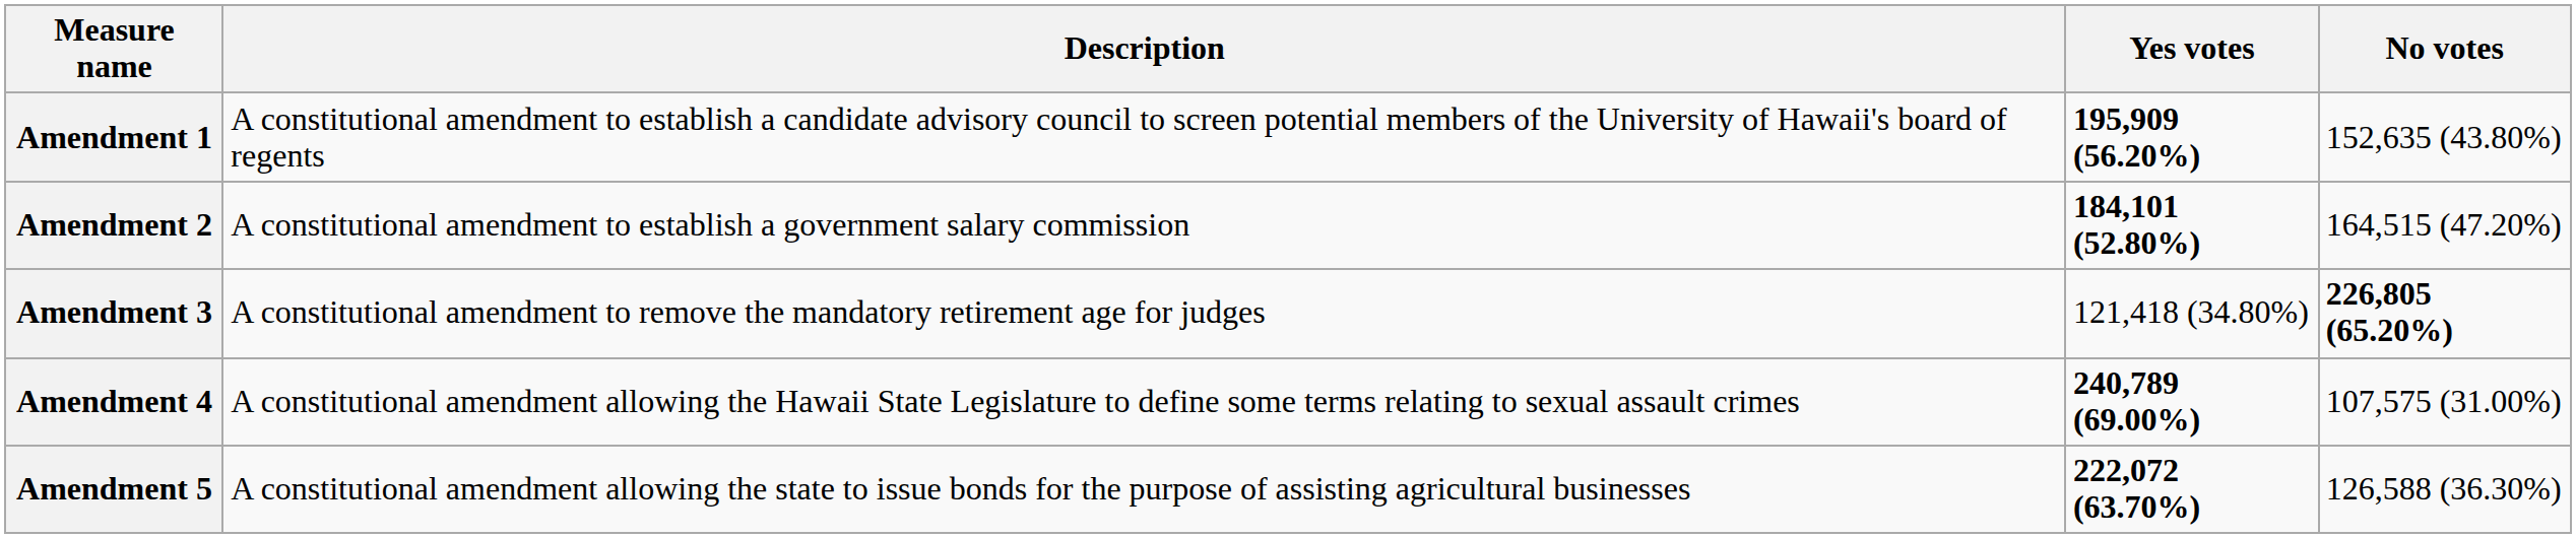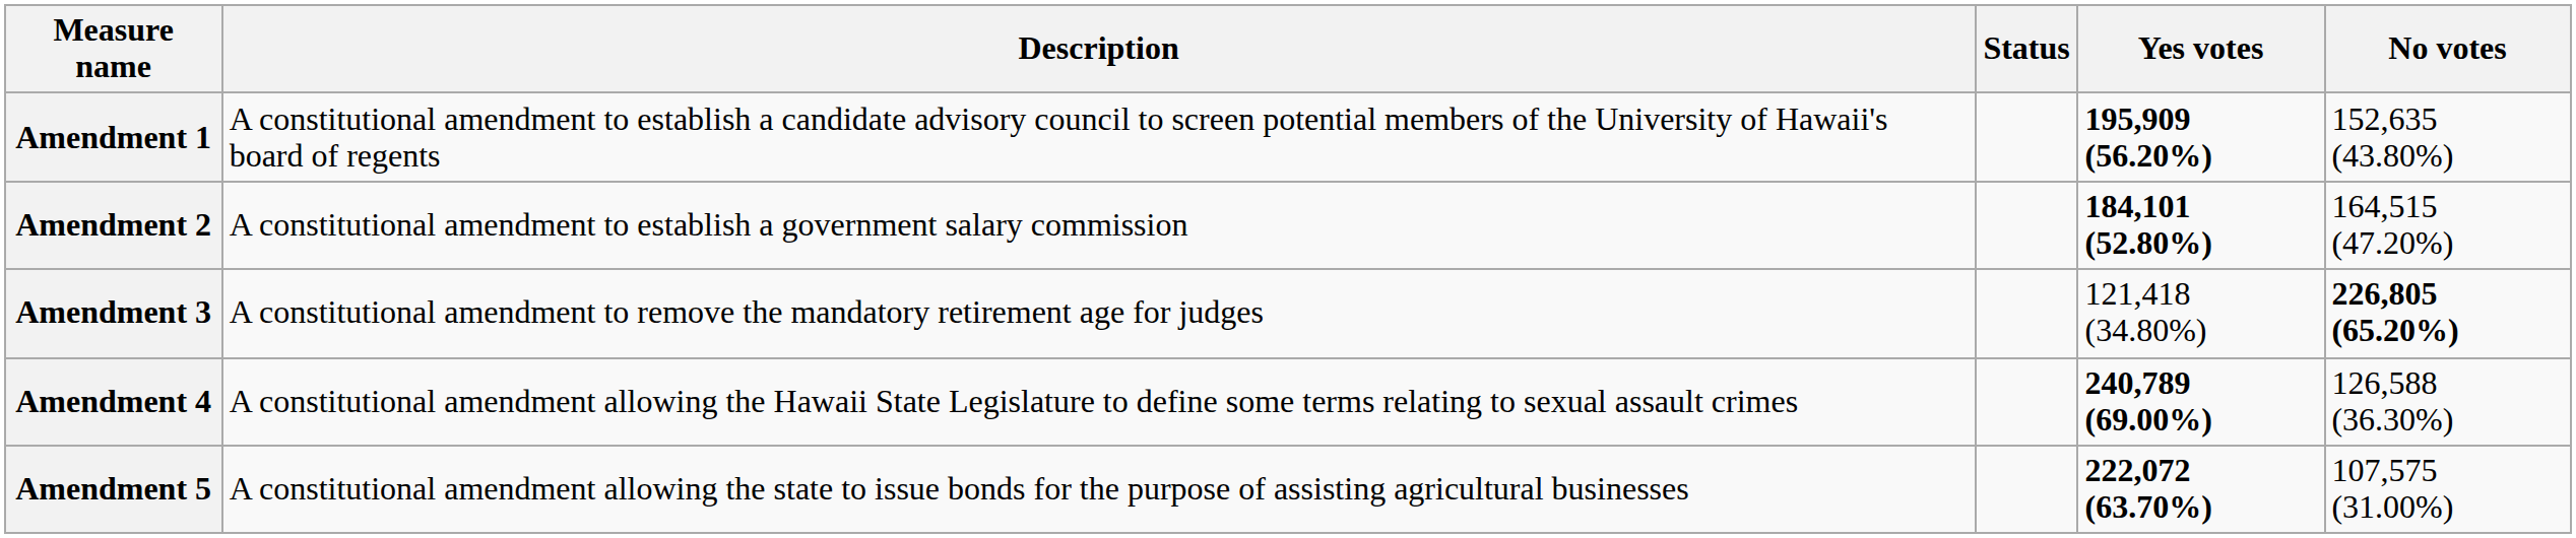+ column: Status
Amendment 4 | No votes: 107,575 (31.00%) -> 126,588 (36.30%)
Amendment 5 | No votes: 126,588 (36.30%) -> 107,575 (31.00%)
